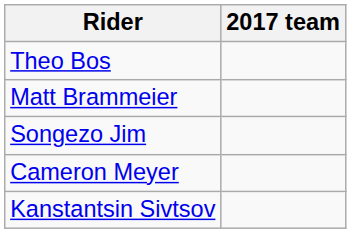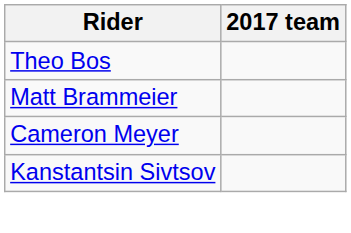- row: Songezo Jim
